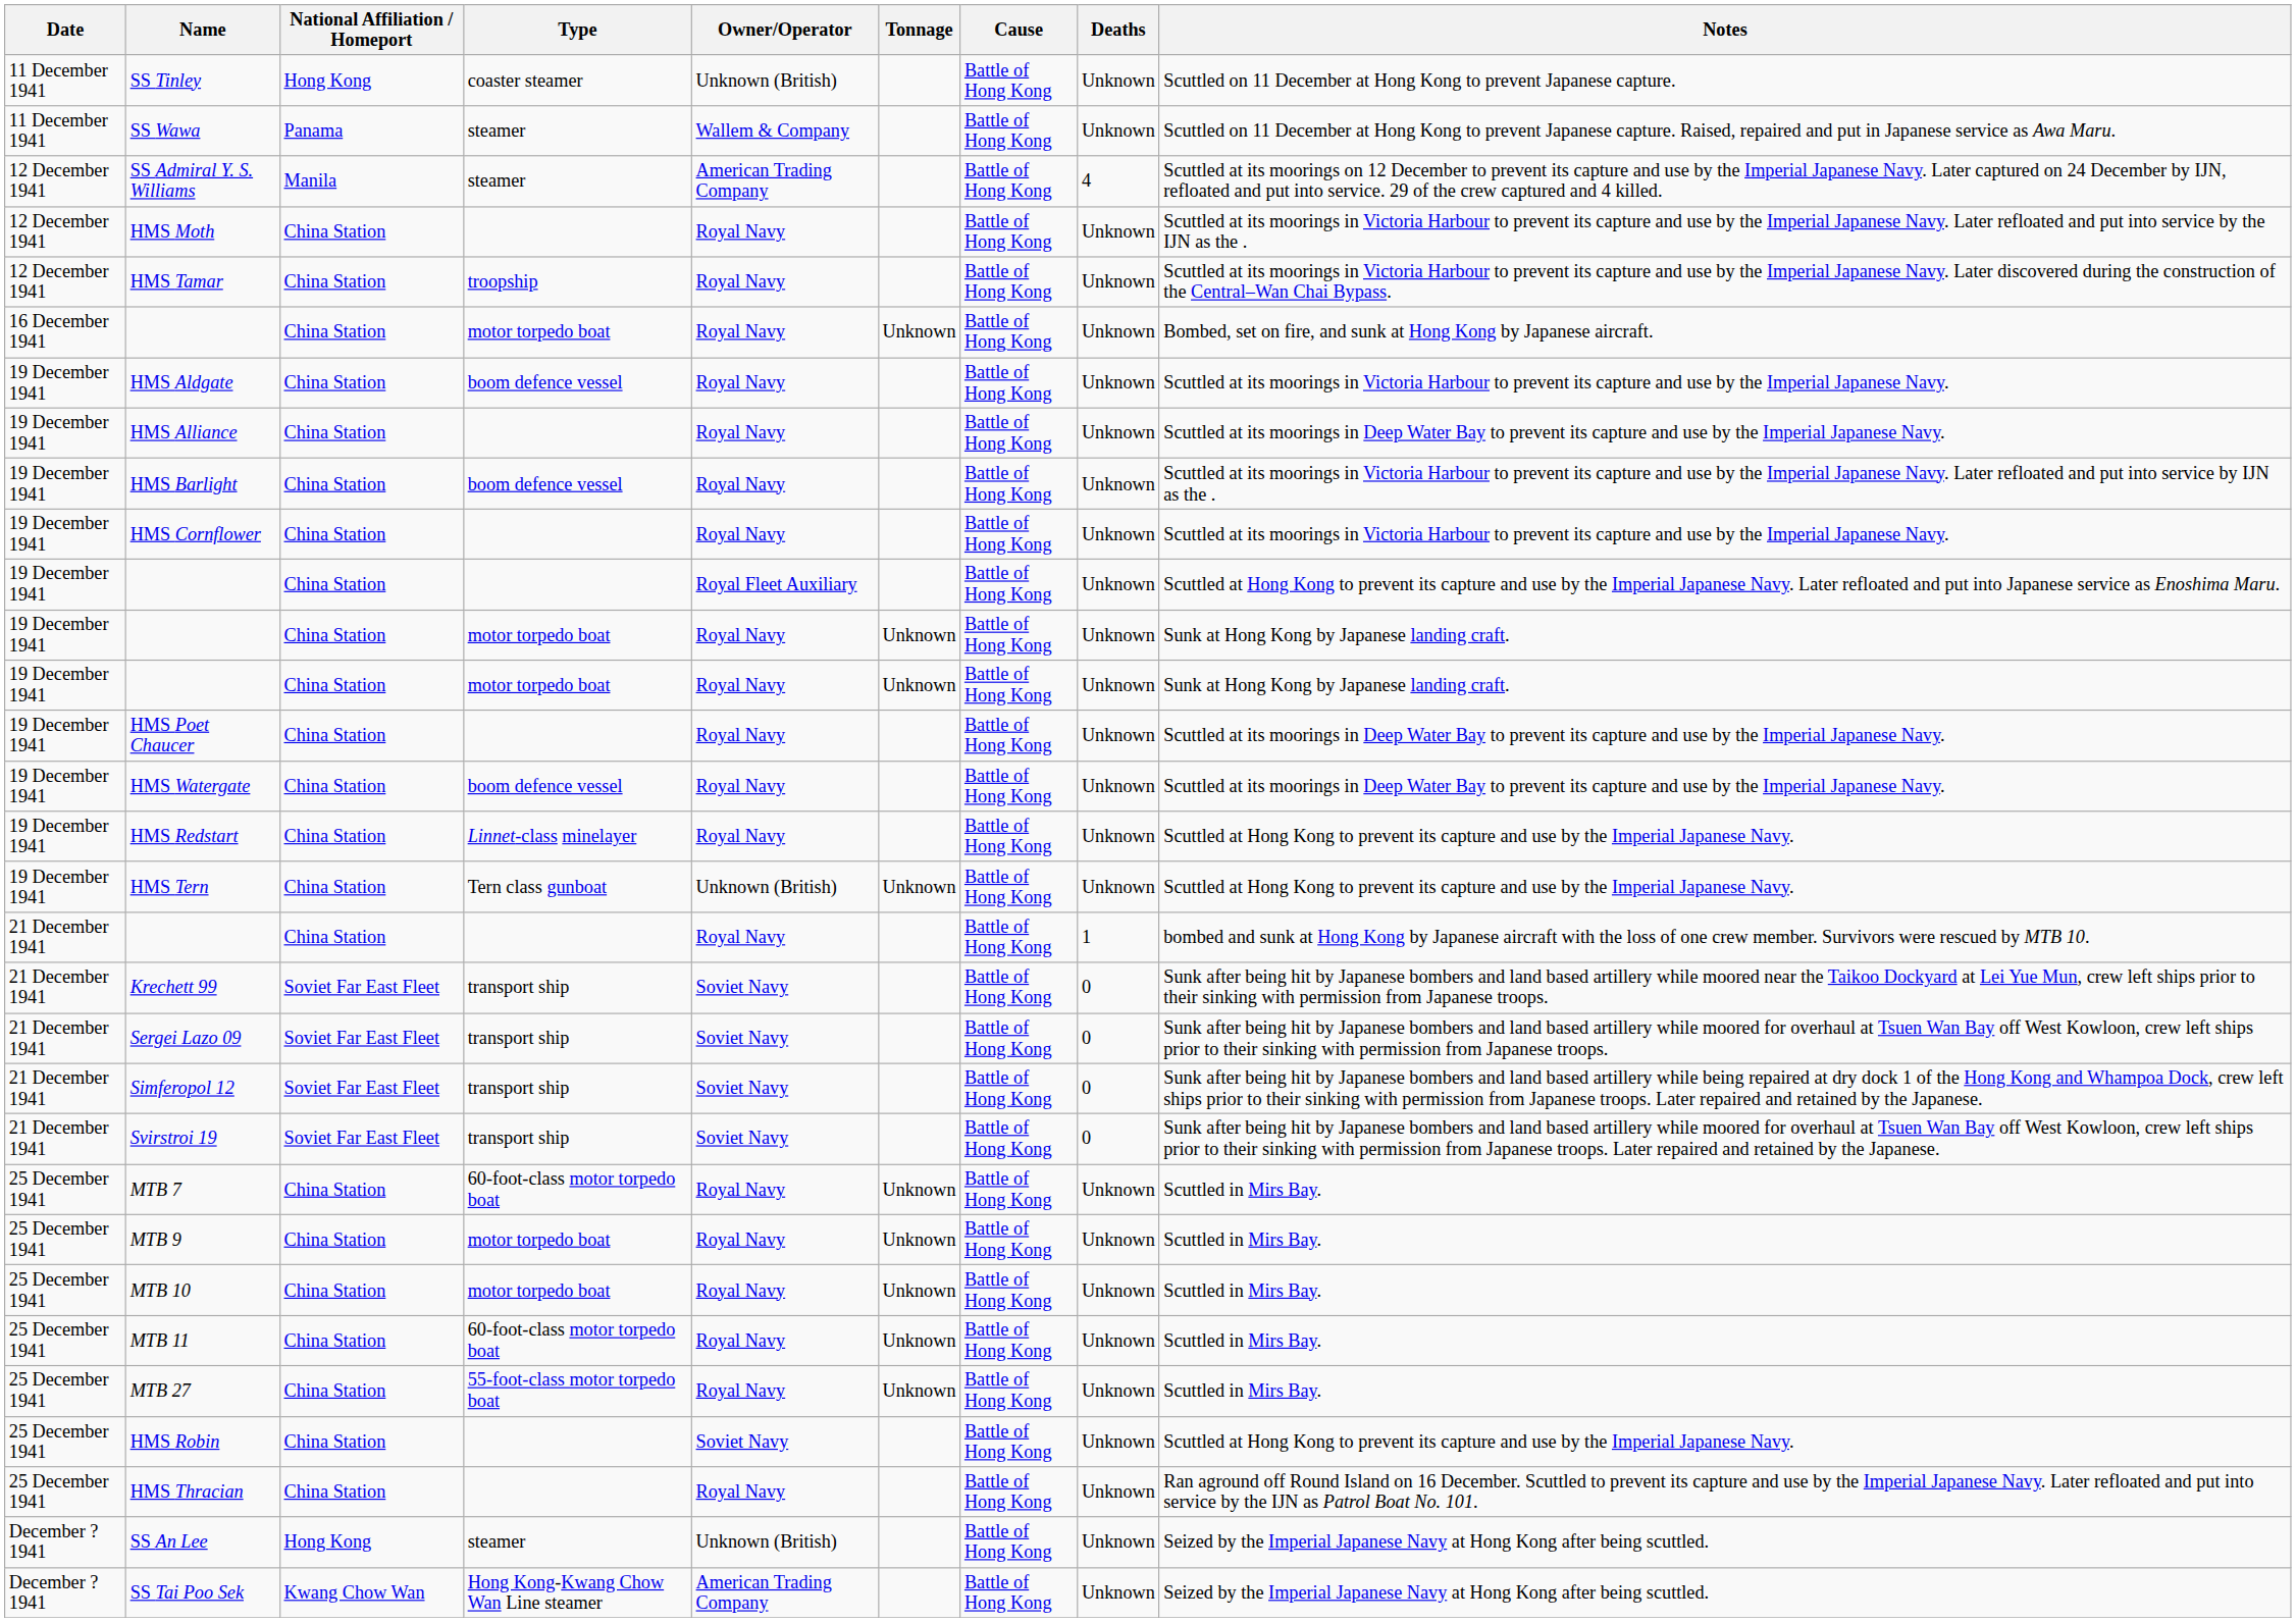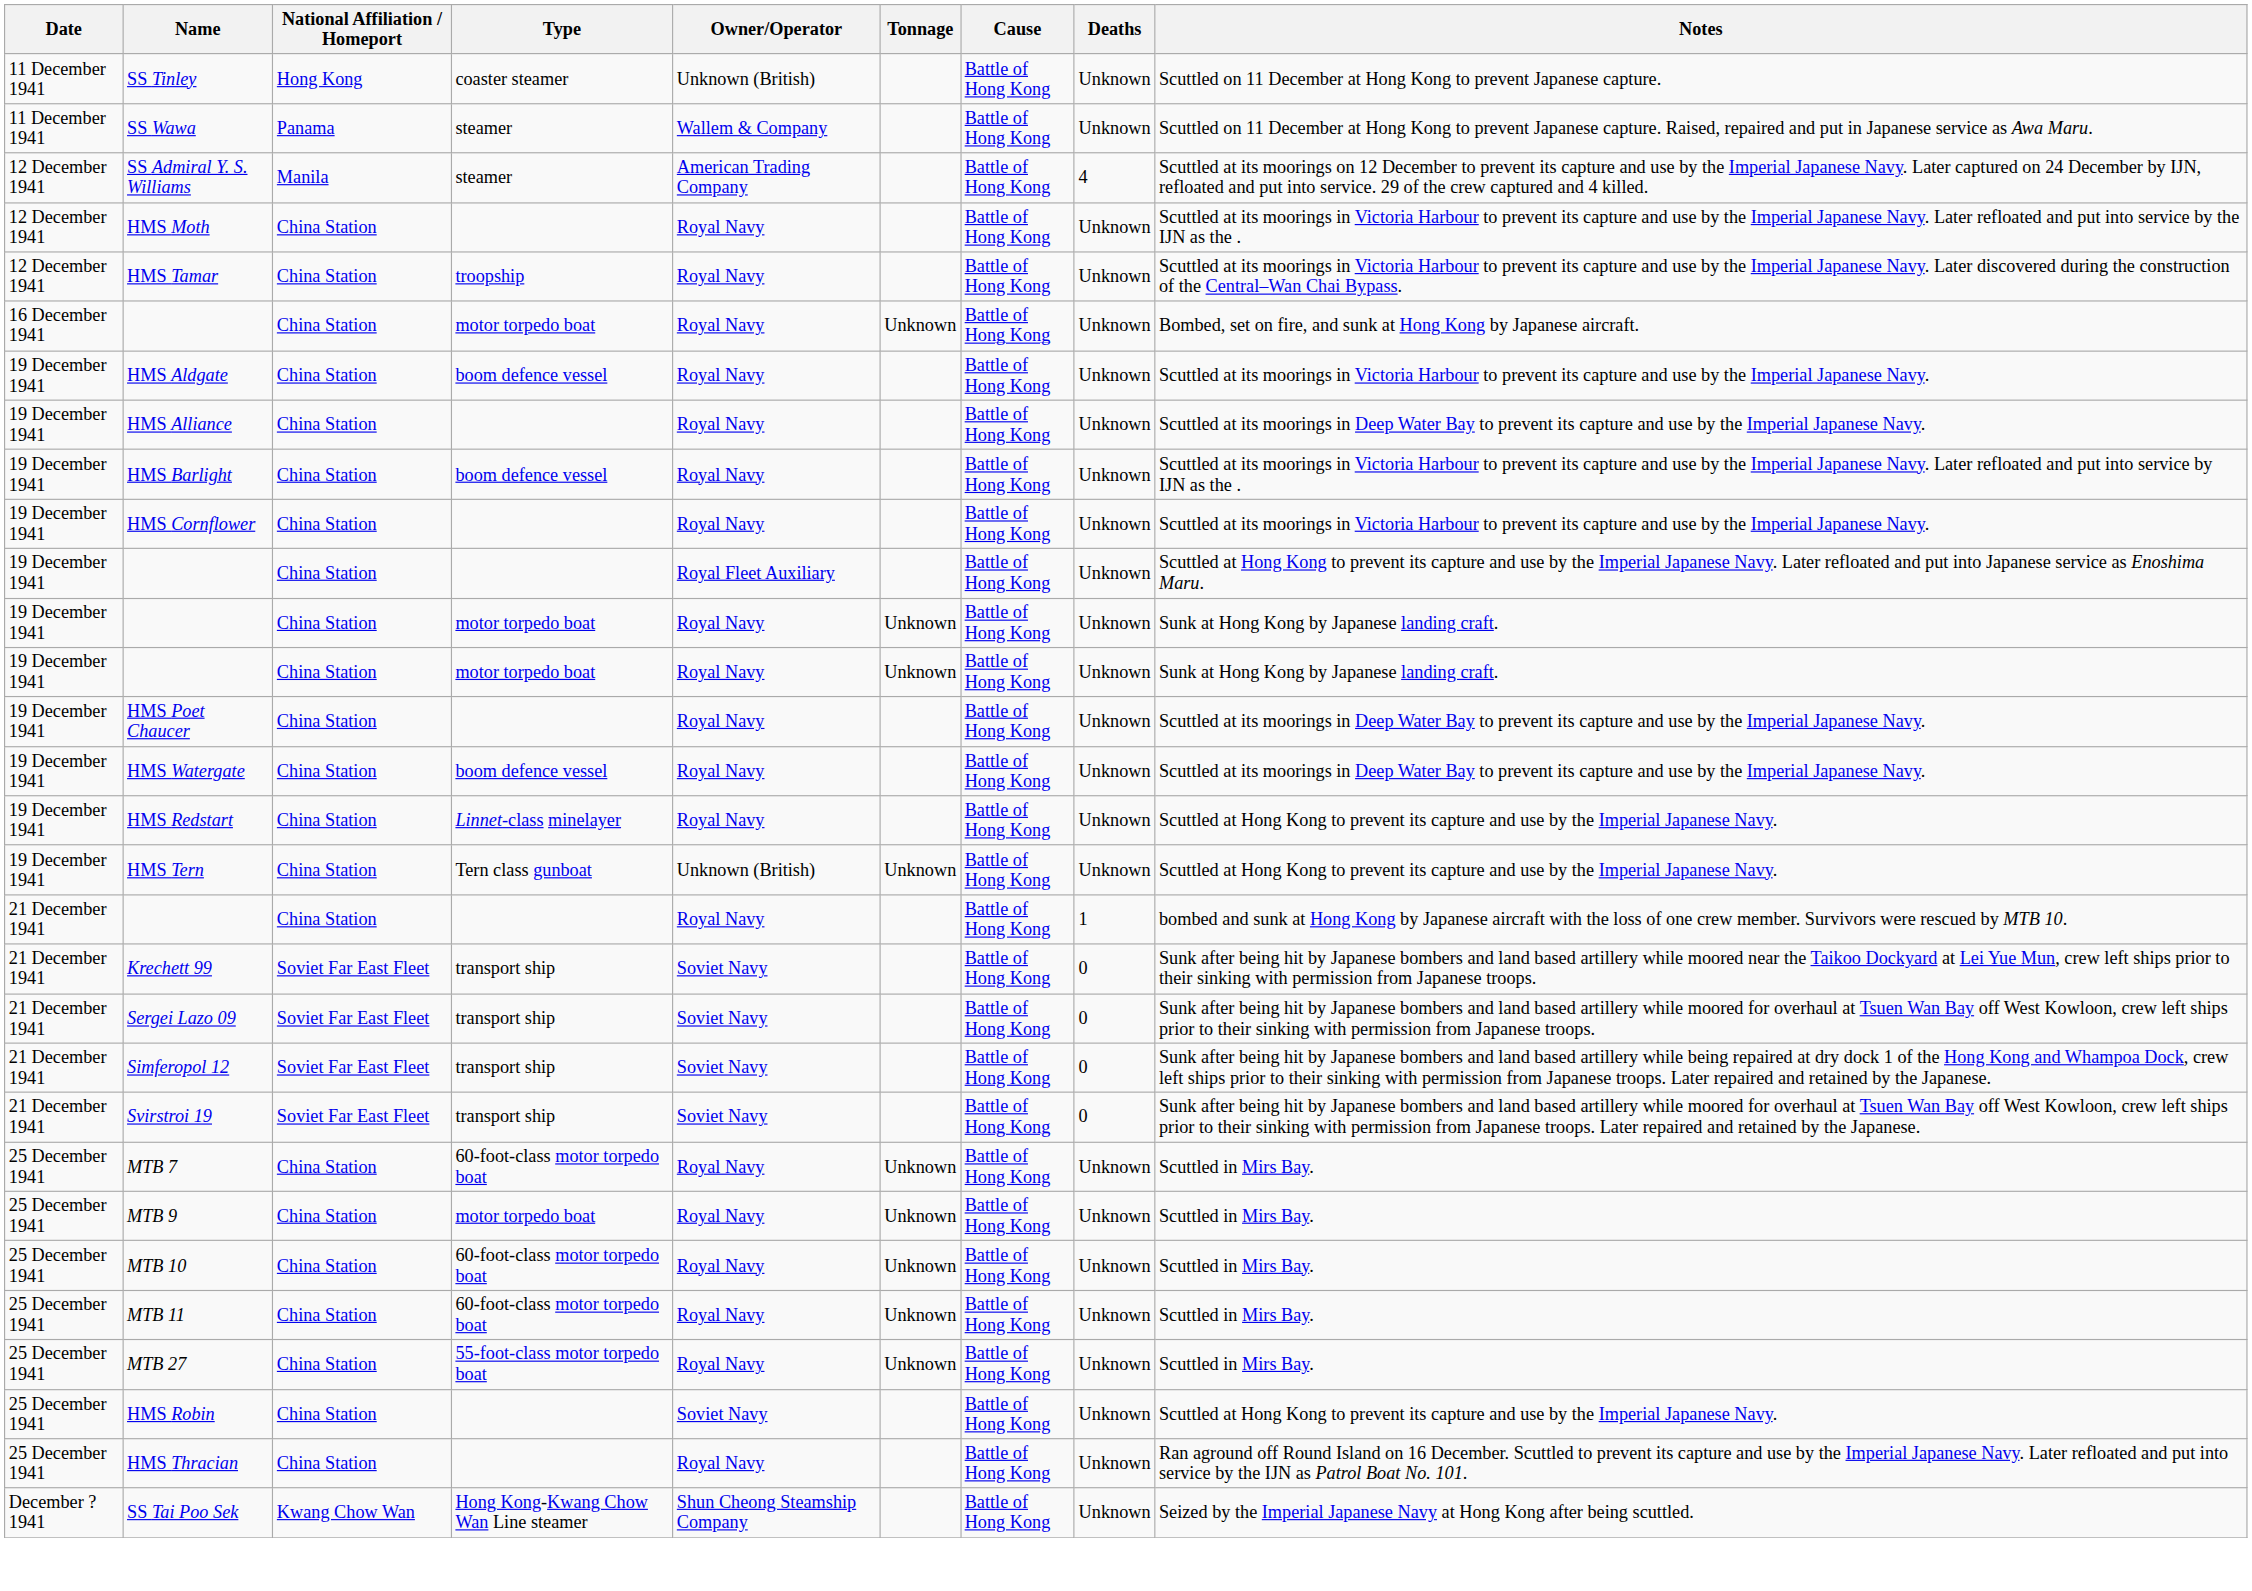MTB 10 | Type: motor torpedo boat -> 60-foot-class motor torpedo boat
- row: December ? 1941 | SS An Lee | Hong Kong | steamer | Unknown (British) | Battle of Hong Kong | Unknown | Seized by the Imperial Japanese Navy at Hong Kong after being scuttled.
SS Tai Poo Sek | Owner/Operator: American Trading Company -> Shun Cheong Steamship Company
